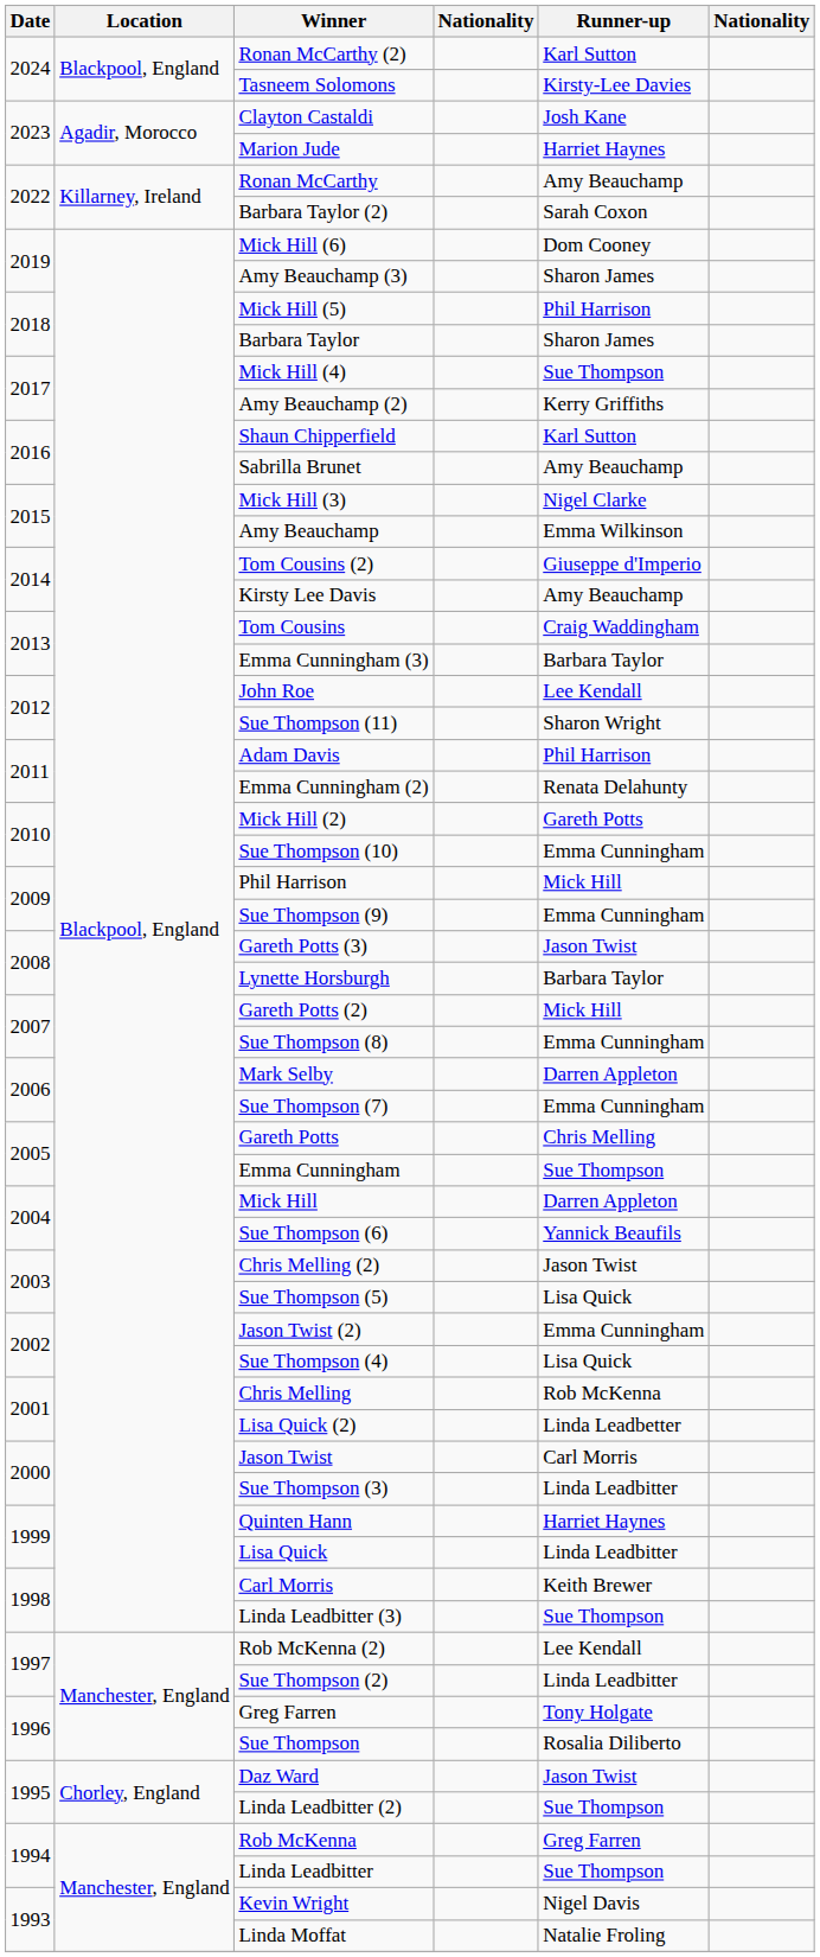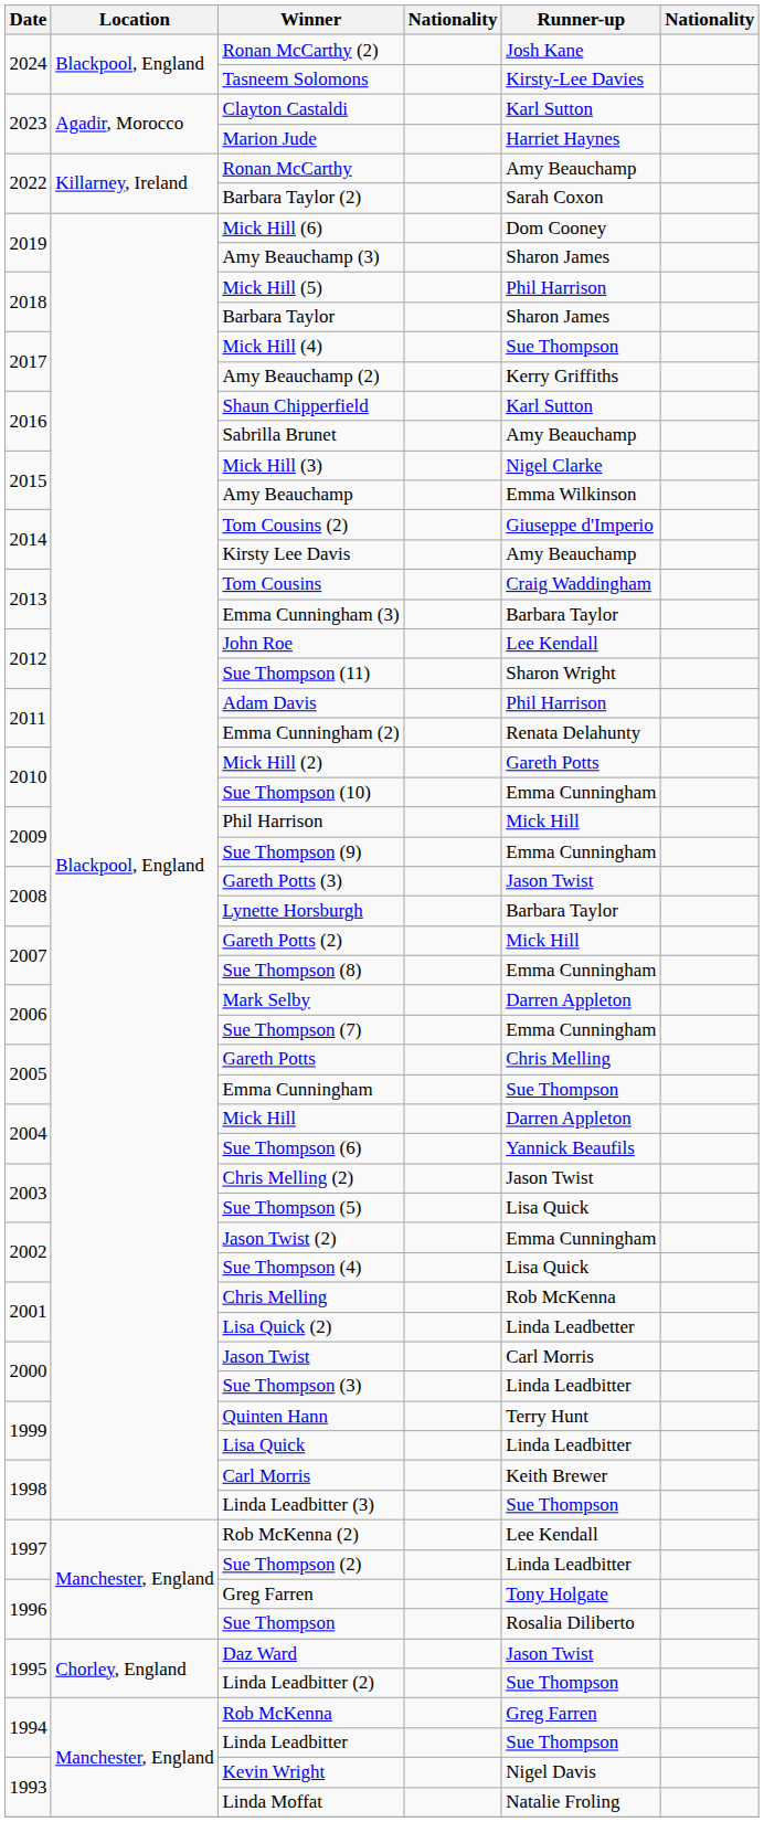Ronan McCarthy (2) | Runner-up: Karl Sutton -> Josh Kane
Clayton Castaldi | Runner-up: Josh Kane -> Karl Sutton
Quinten Hann | Runner-up: Harriet Haynes -> Terry Hunt
